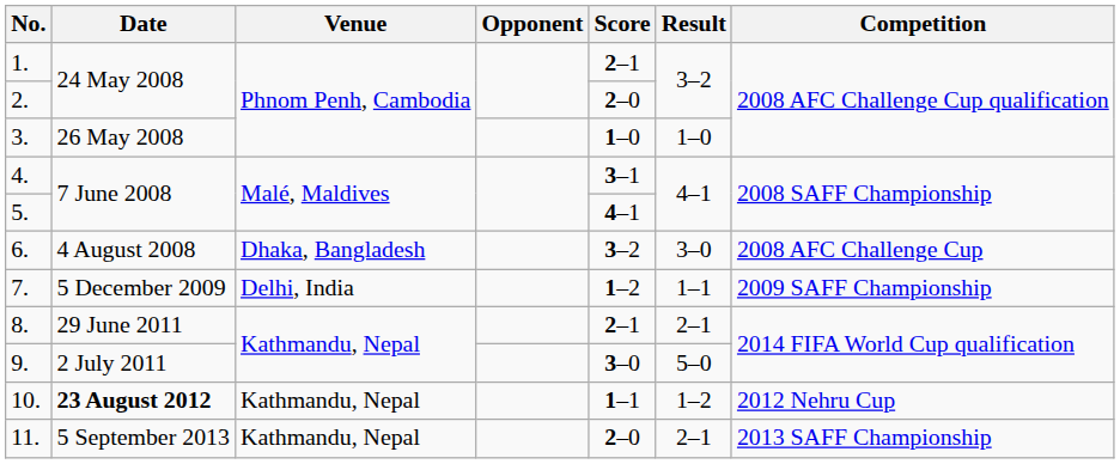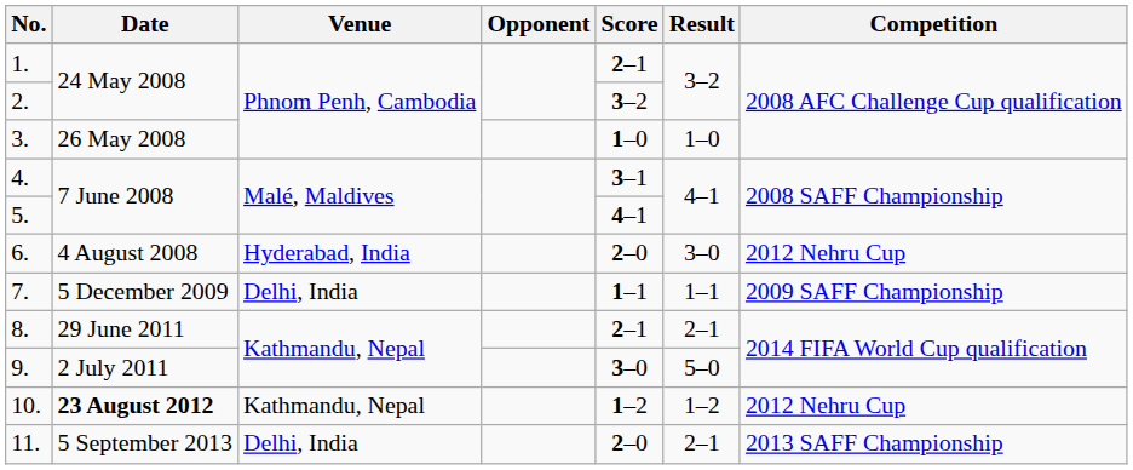2. | Score: 2–0 -> 3–2
6. | Venue: Dhaka, Bangladesh -> Hyderabad, India
6. | Score: 3–2 -> 2–0
6. | Competition: 2008 AFC Challenge Cup -> 2012 Nehru Cup
7. | Score: 1–2 -> 1–1
10. | Score: 1–1 -> 1–2
11. | Venue: Kathmandu, Nepal -> Delhi, India
